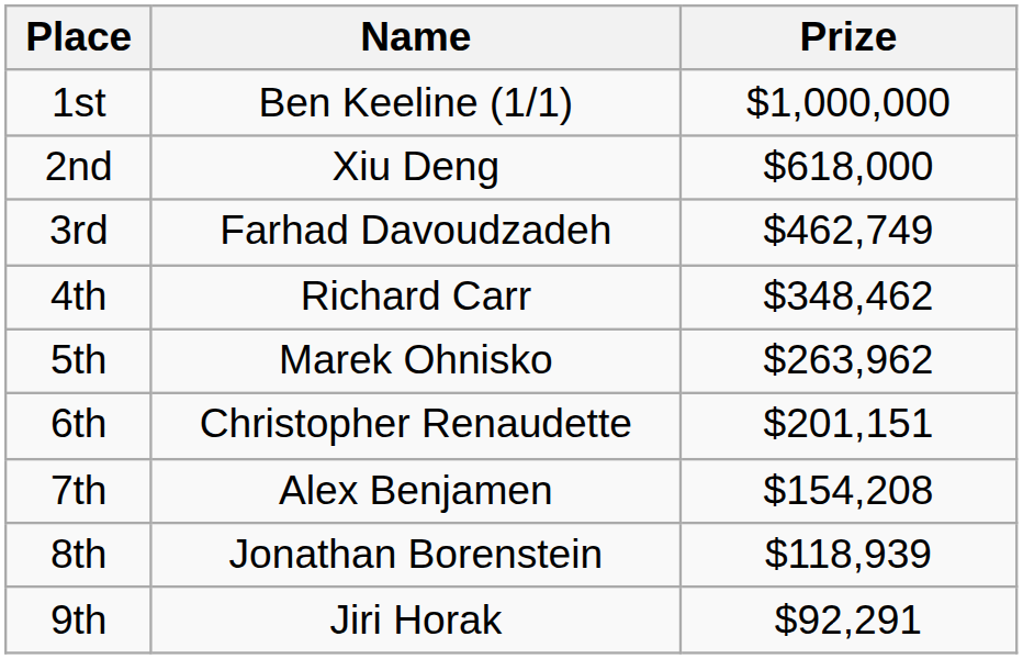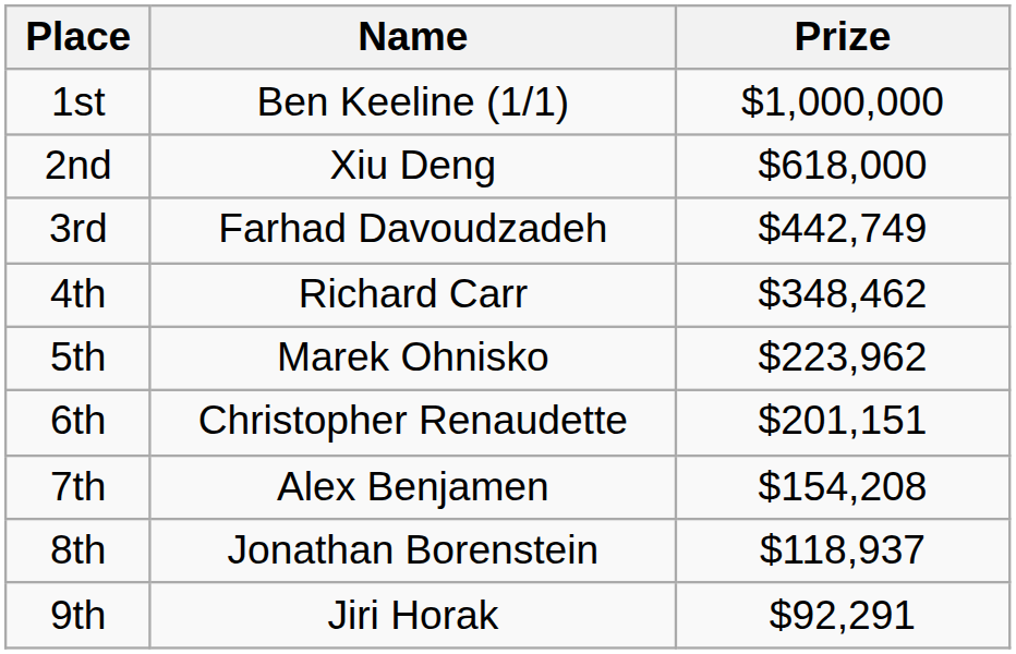3rd | Prize: $462,749 -> $442,749
5th | Prize: $263,962 -> $223,962
8th | Prize: $118,939 -> $118,937
